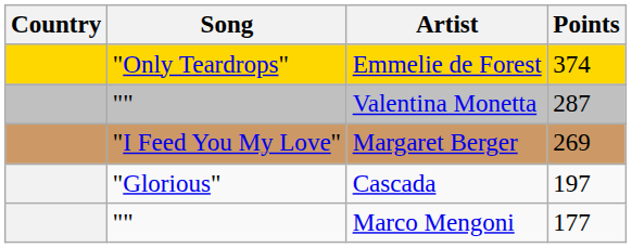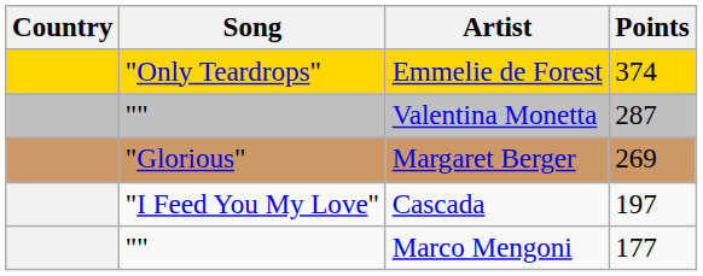Margaret Berger | Song: "I Feed You My Love" -> "Glorious"
Cascada | Song: "Glorious" -> "I Feed You My Love"
